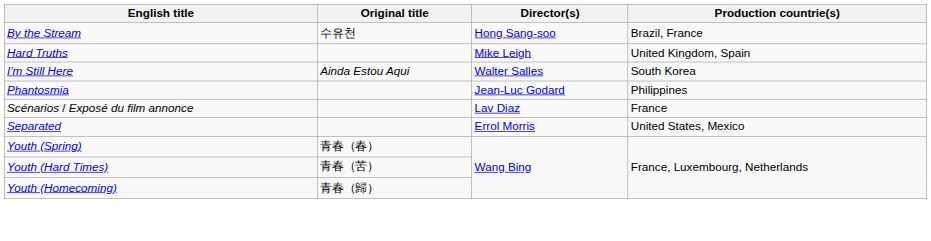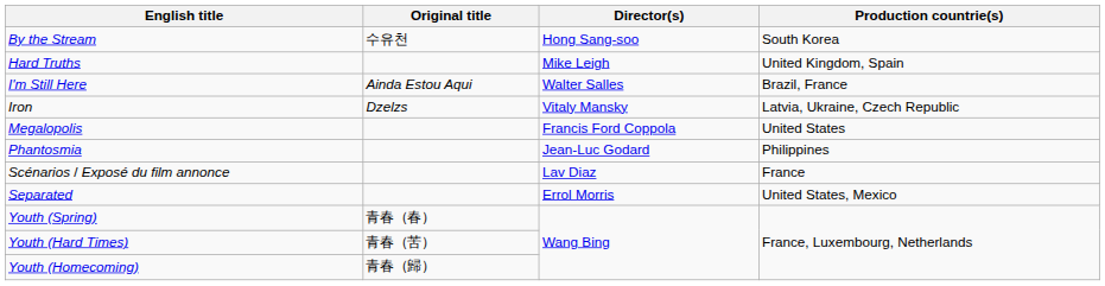By the Stream | Production countrie(s): Brazil, France -> South Korea
I'm Still Here | Production countrie(s): South Korea -> Brazil, France
+ row: Iron | Dzelzs | Vitaly Mansky | Latvia, Ukraine, Czech Republic
+ row: Megalopolis | Francis Ford Coppola | United States
